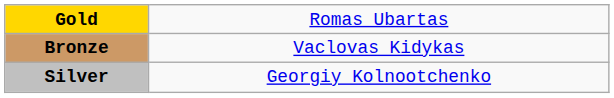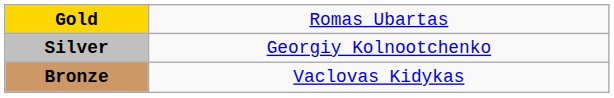rows swapped: Silver <-> Bronze
